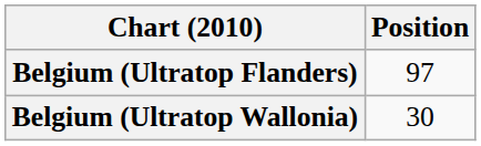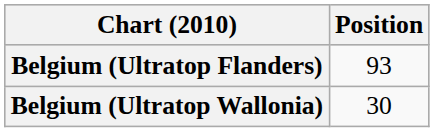Belgium (Ultratop Flanders) | Position: 97 -> 93
